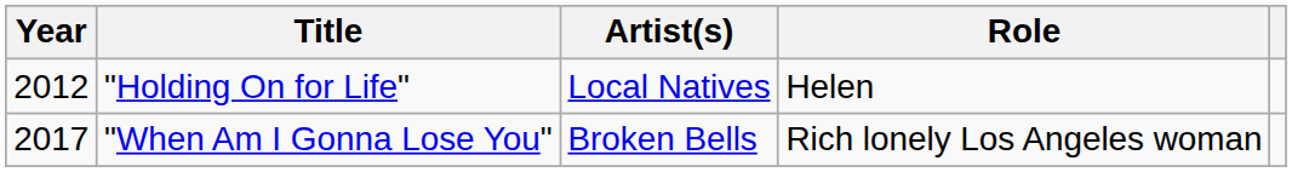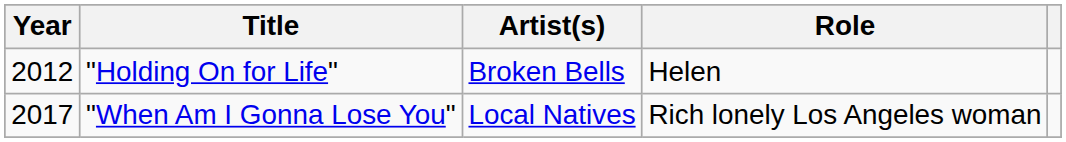"Holding On for Life" | Artist(s): Local Natives -> Broken Bells
"When Am I Gonna Lose You" | Artist(s): Broken Bells -> Local Natives
